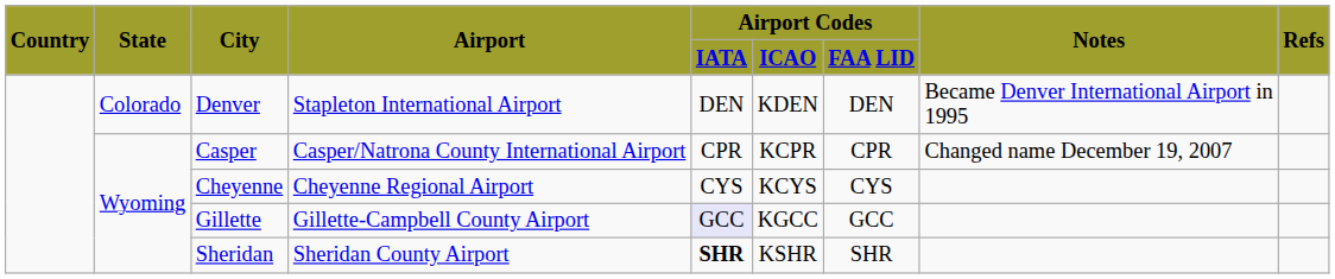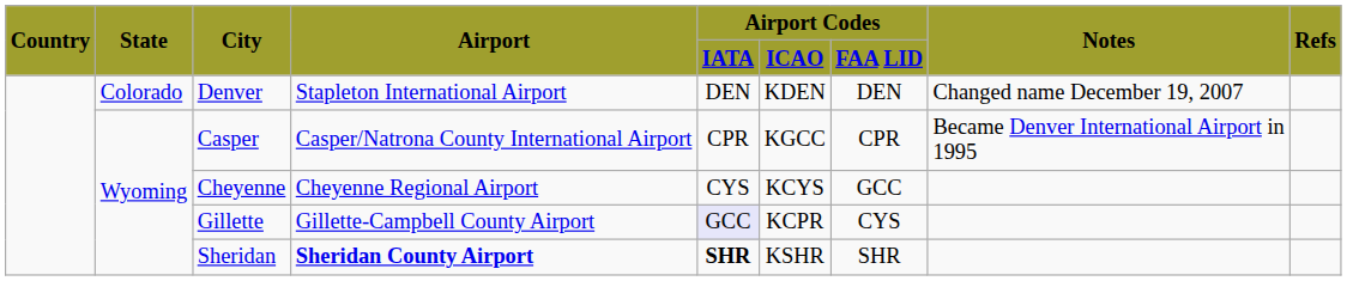Denver | Notes: Became Denver International Airport in 1995 -> Changed name December 19, 2007
Casper | Airport Codes / ICAO: KCPR -> KGCC
Casper | Notes: Changed name December 19, 2007 -> Became Denver International Airport in 1995
Cheyenne | Airport Codes / FAA LID: CYS -> GCC
Gillette | Airport Codes / ICAO: KGCC -> KCPR
Gillette | Airport Codes / FAA LID: GCC -> CYS
Sheridan | Airport: normal -> bold
